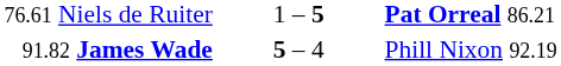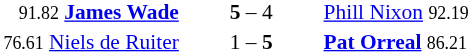rows swapped: 91.82 James Wade <-> 76.61 Niels de Ruiter
